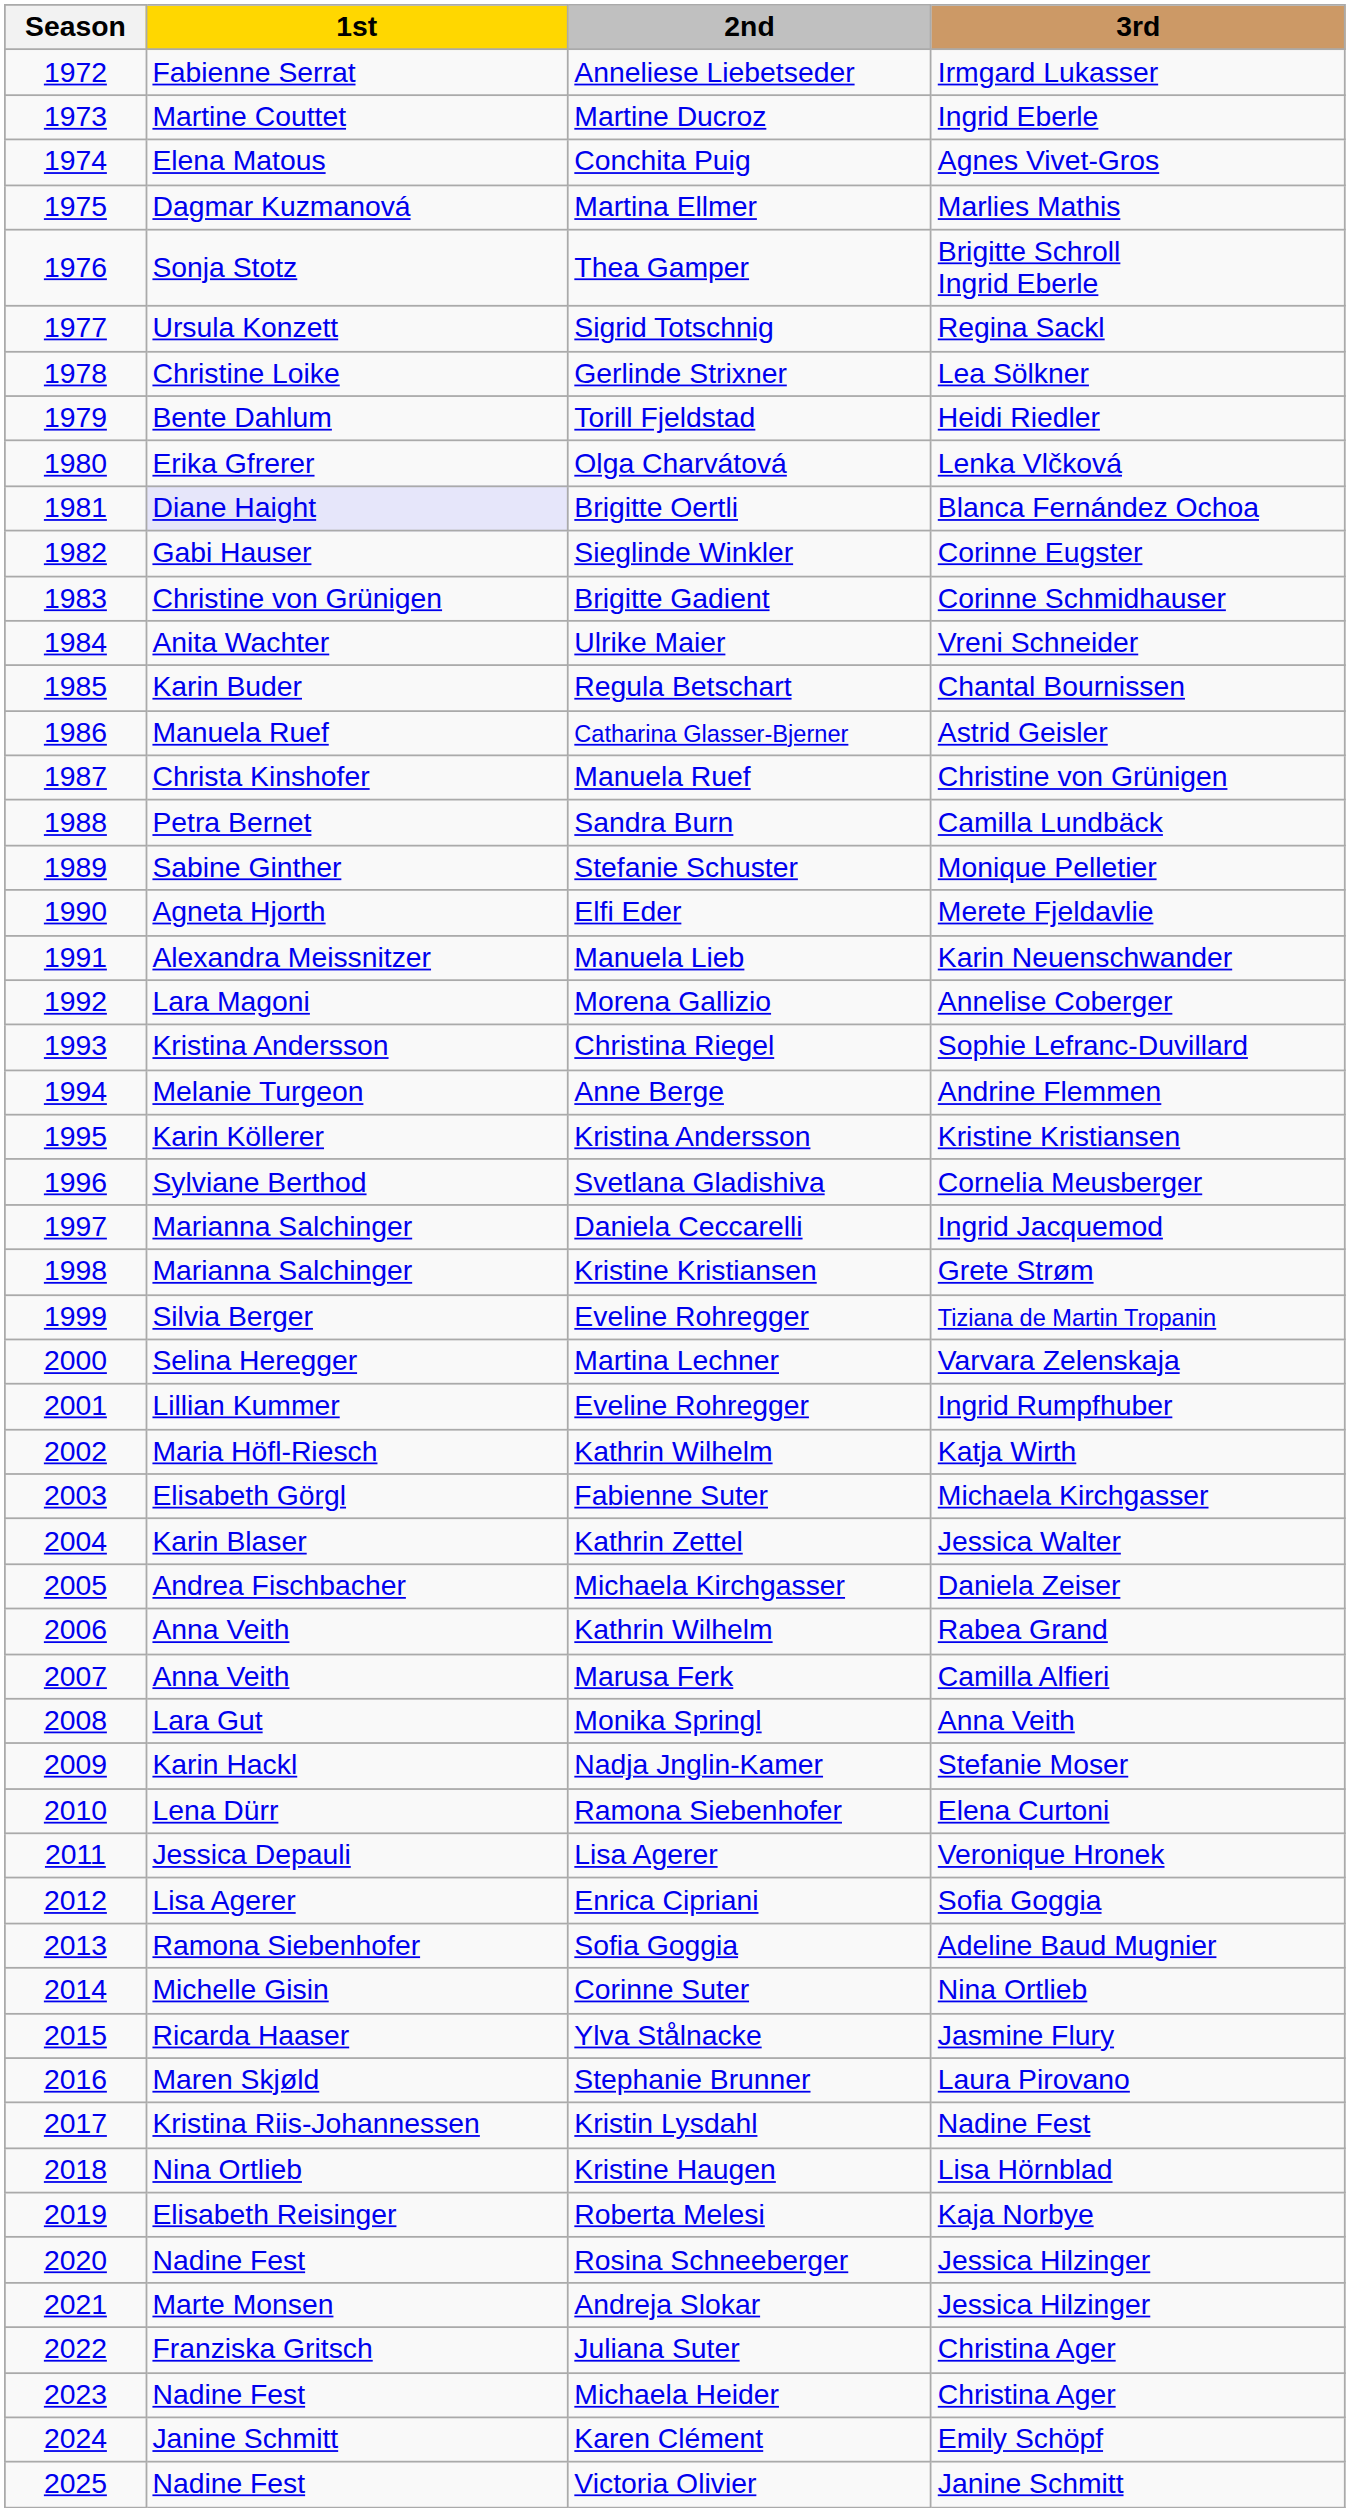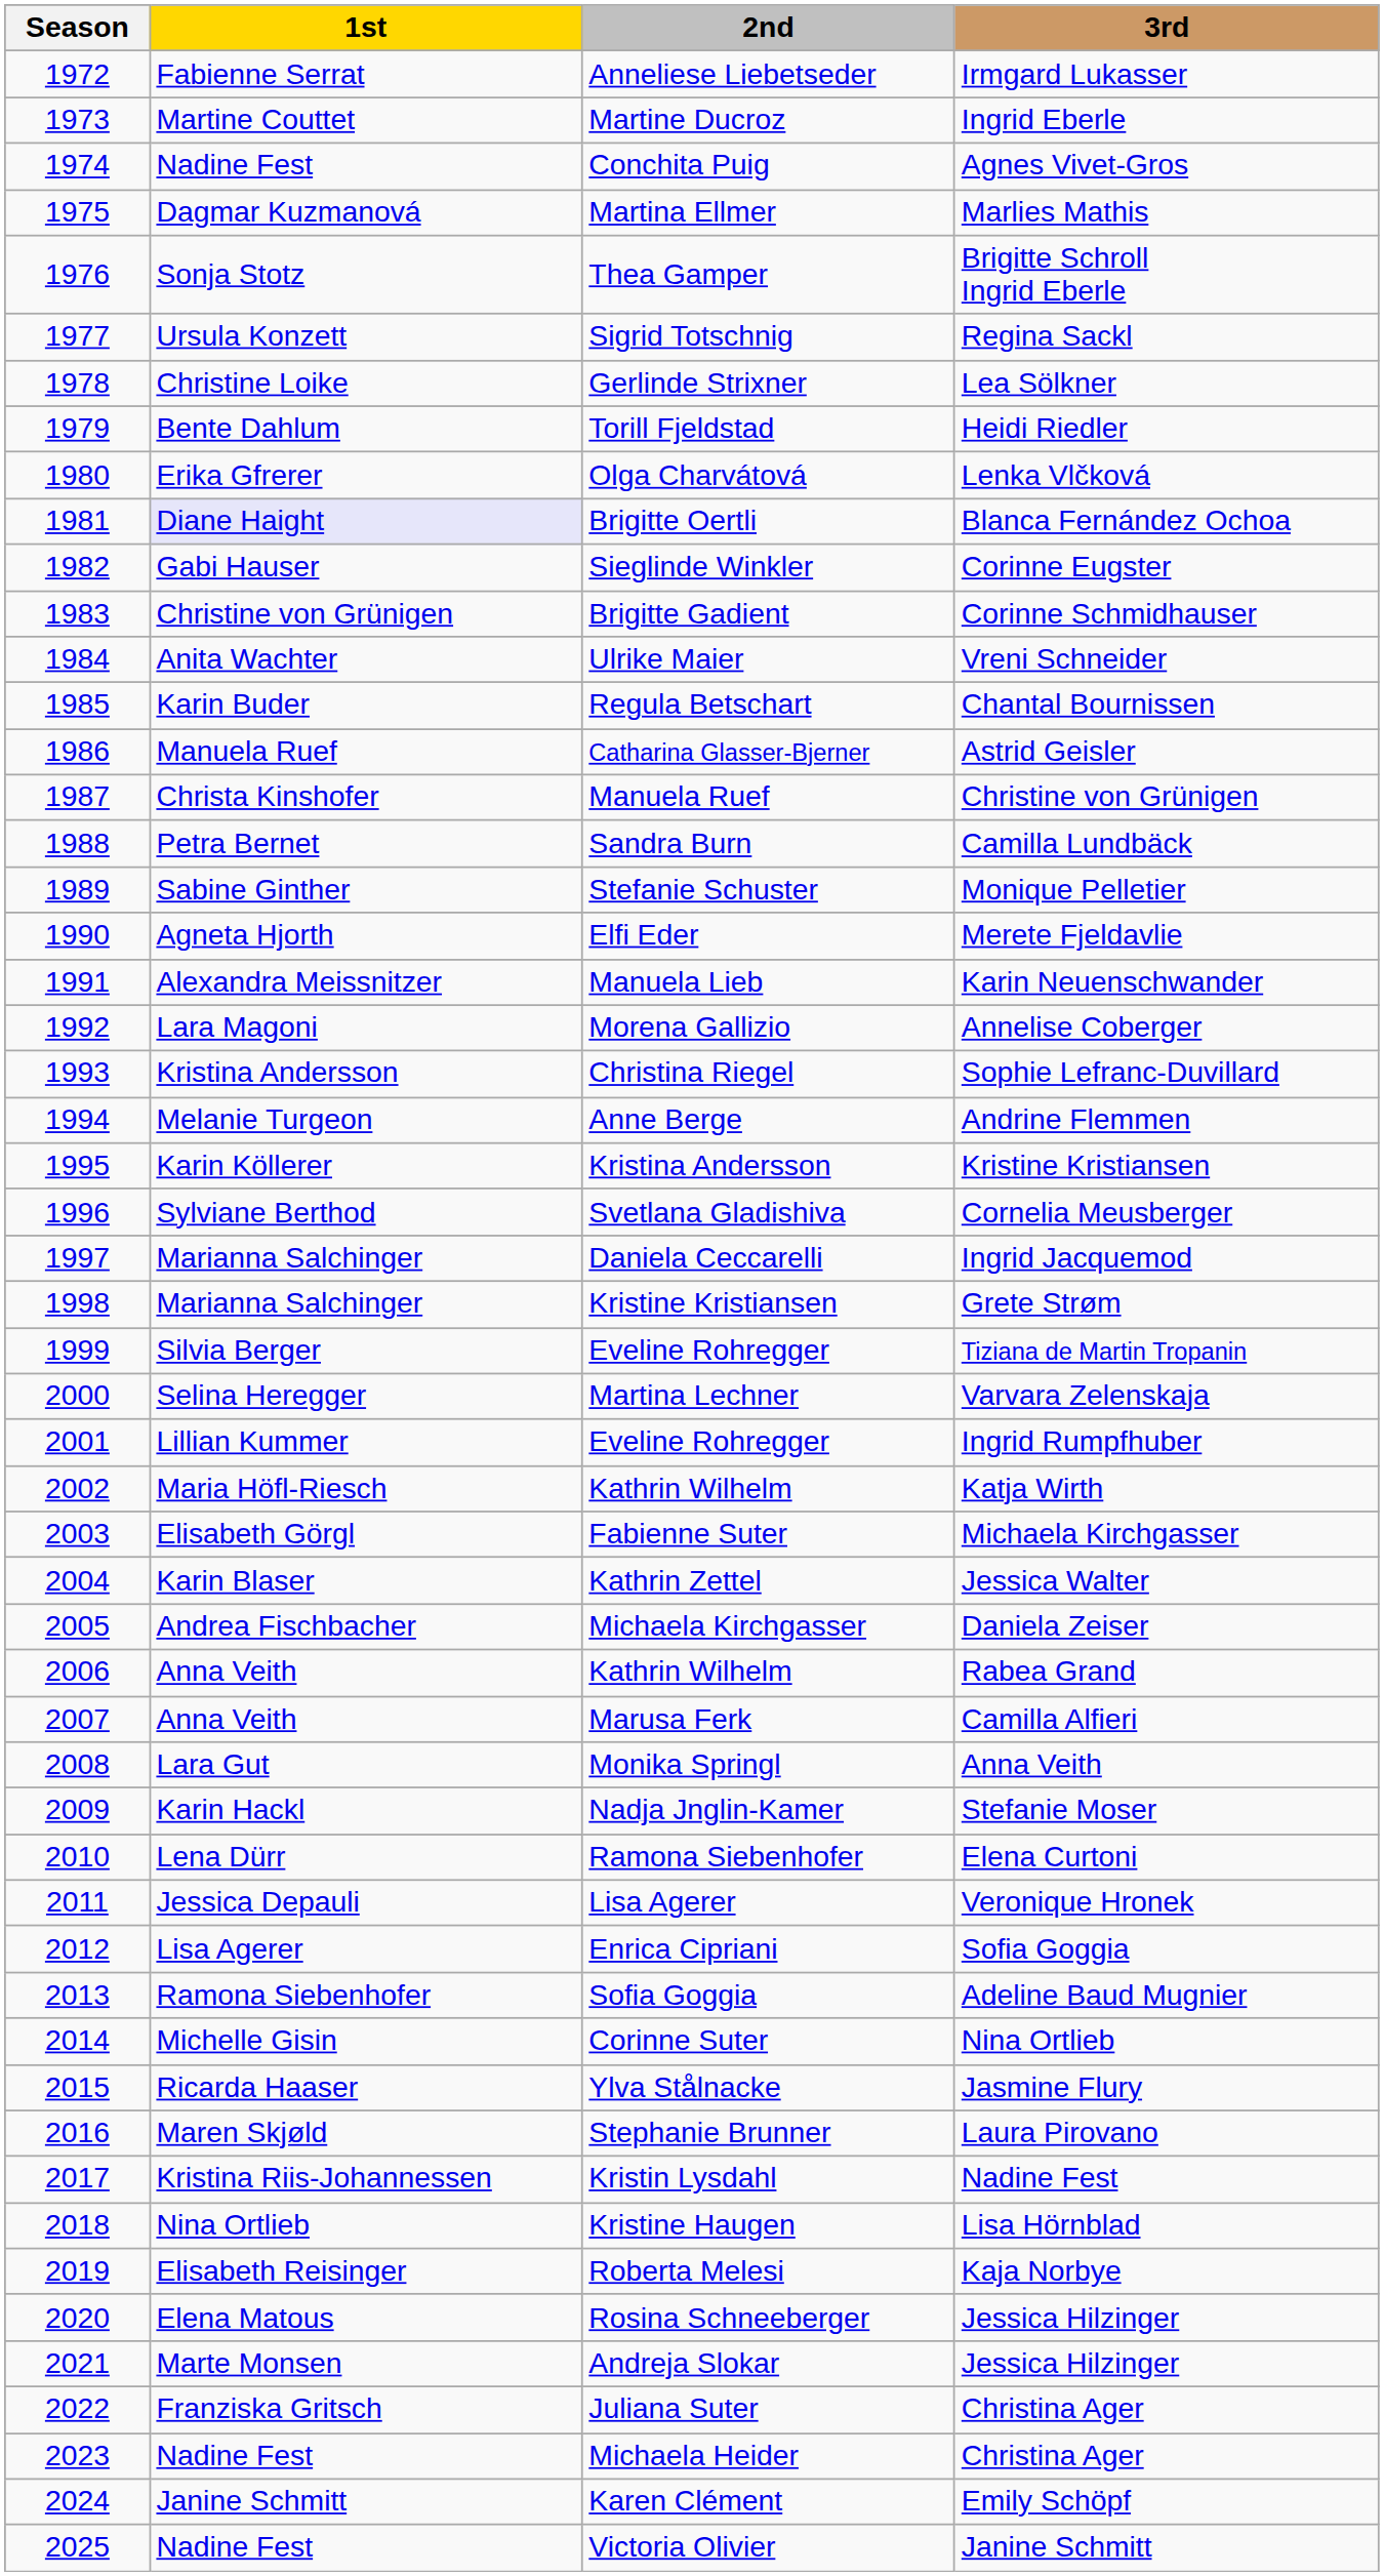Conchita Puig | 1st: Elena Matous -> Nadine Fest
Rosina Schneeberger | 1st: Nadine Fest -> Elena Matous
